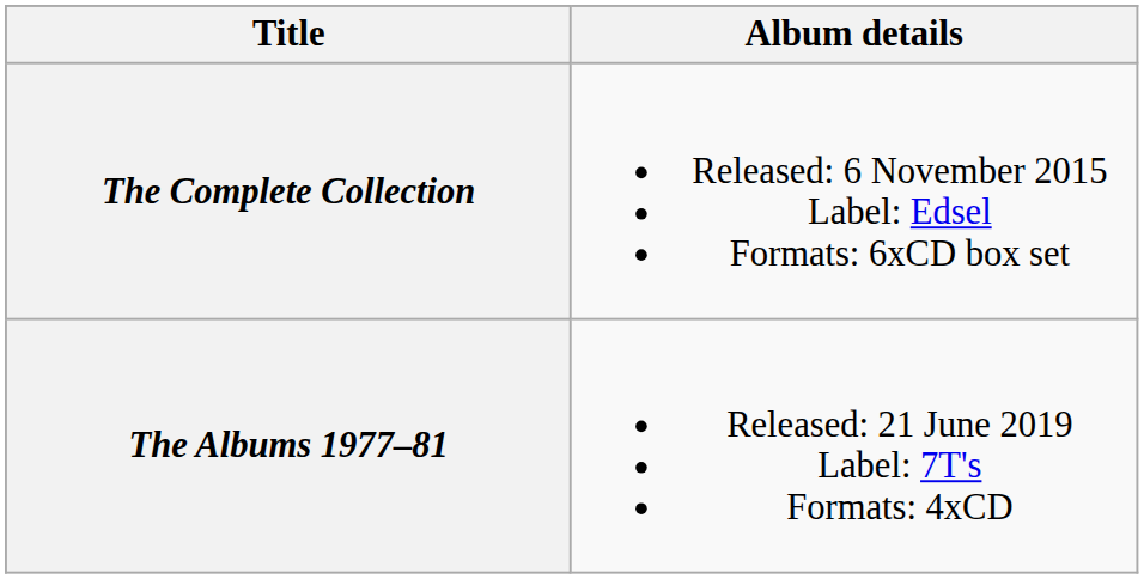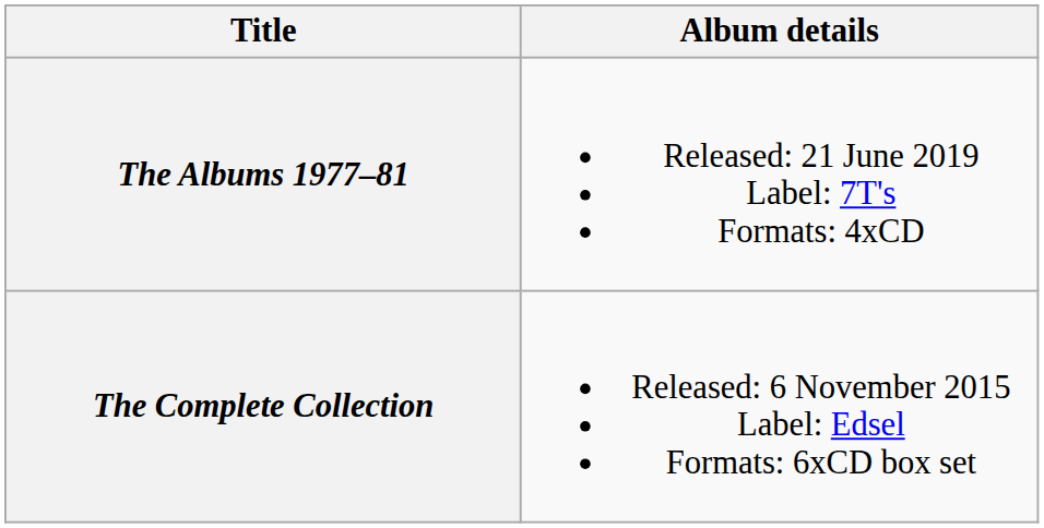rows swapped: The Complete Collection <-> The Albums 1977–81
